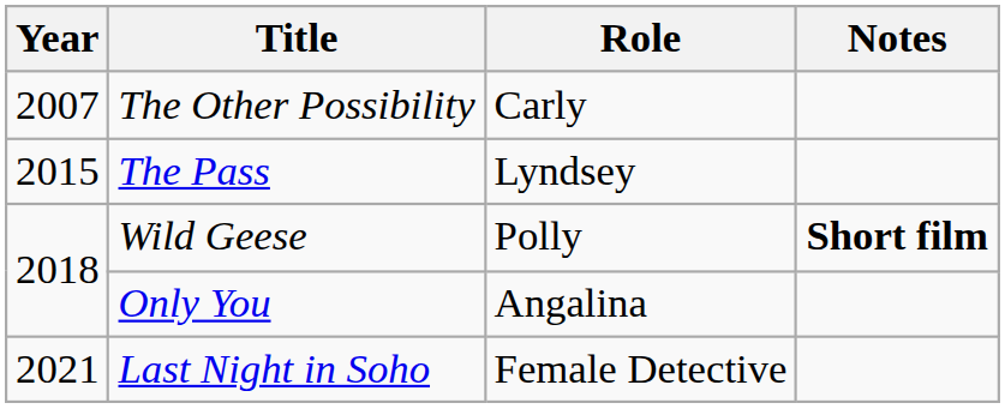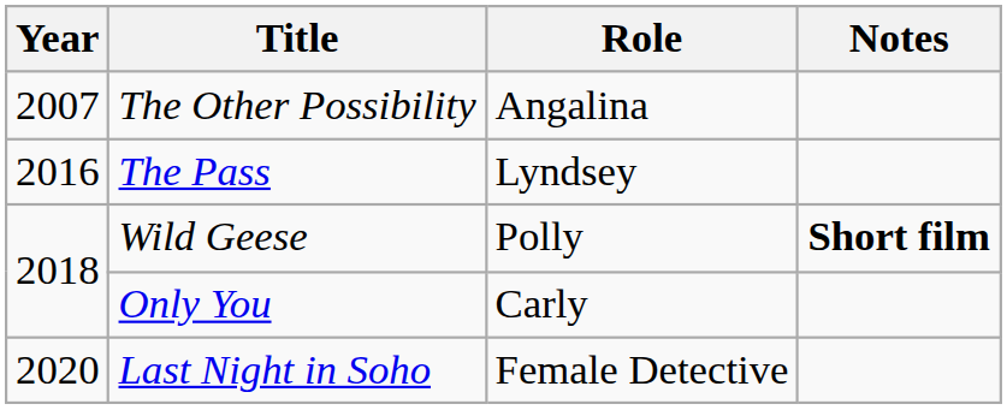The Other Possibility | Role: Carly -> Angalina
The Pass | Year: 2015 -> 2016
Only You | Role: Angalina -> Carly
Last Night in Soho | Year: 2021 -> 2020
